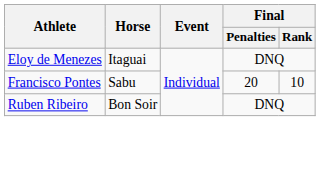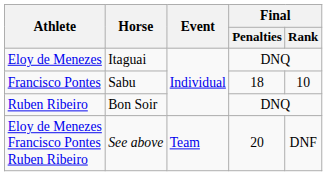Francisco Pontes | Final / Penalties: 20 -> 18
+ row: Eloy de Menezes Francisco Pontes Ruben Ribeiro | See above | Team | 20 | DNF
